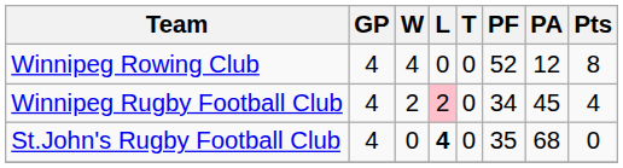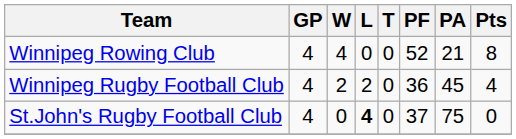Winnipeg Rowing Club | PA: 12 -> 21
Winnipeg Rugby Football Club | L: pink background -> no background
Winnipeg Rugby Football Club | PF: 34 -> 36
St.John's Rugby Football Club | PF: 35 -> 37
St.John's Rugby Football Club | PA: 68 -> 75
